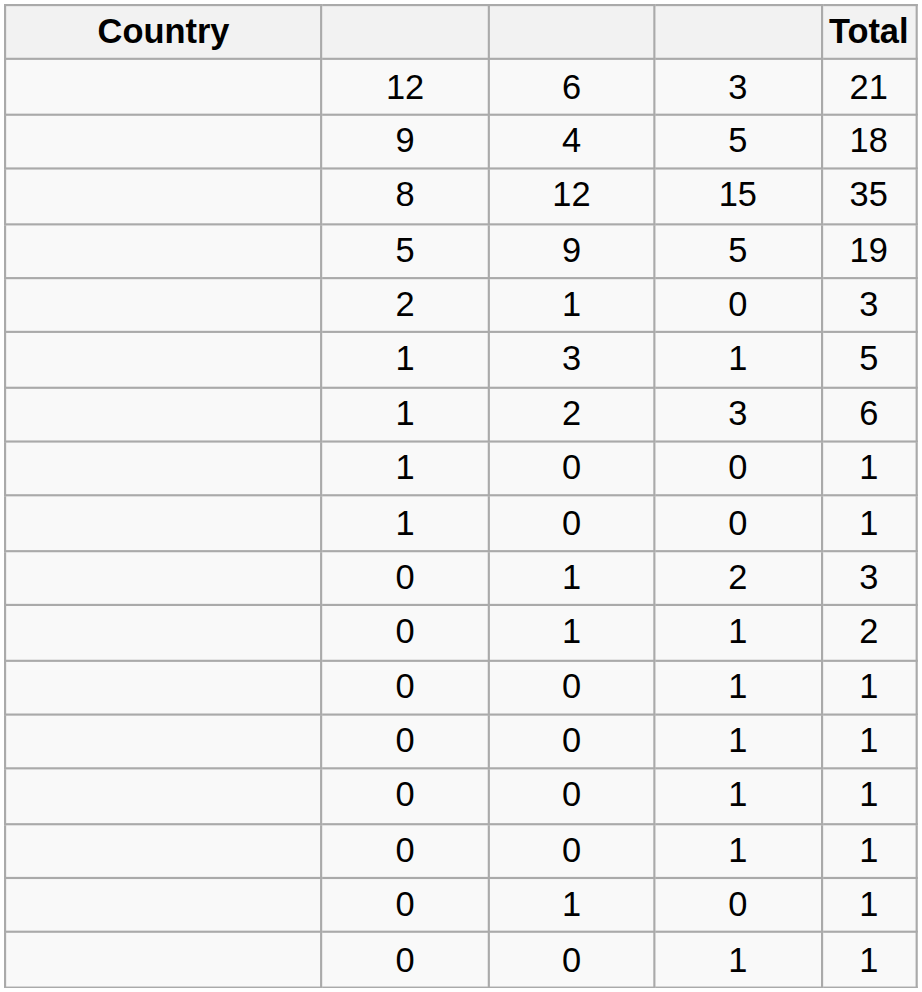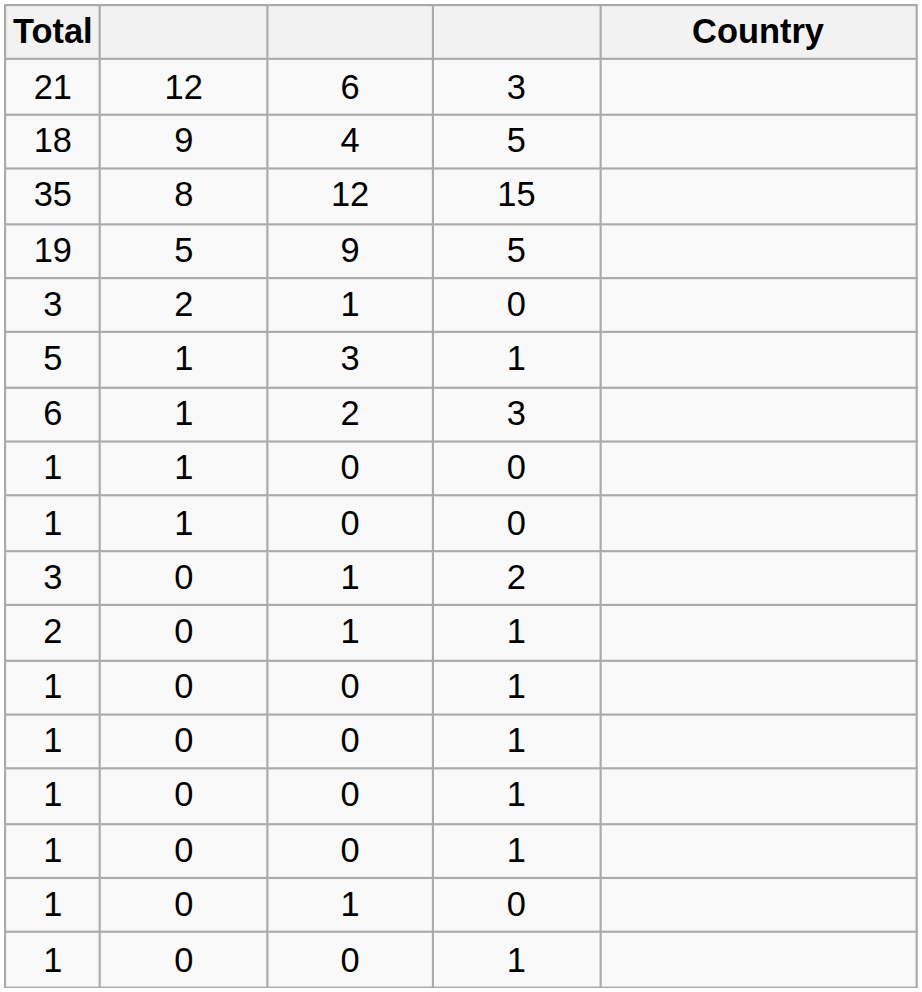columns swapped: Country <-> Total
